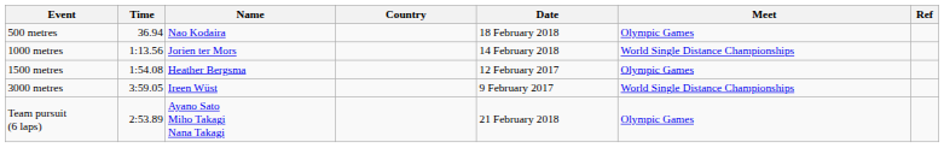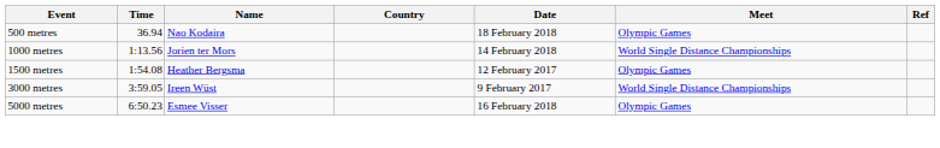+ row: 5000 metres | 6:50.23 | Esmee Visser | 16 February 2018 | Olympic Games
- row: Team pursuit (6 laps) | 2:53.89 | Ayano Sato Miho Takagi Nana Takagi | 21 February 2018 | Olympic Games
